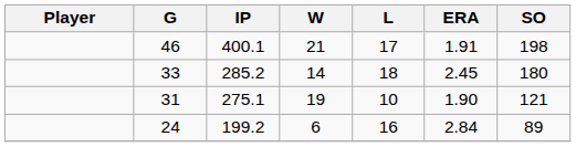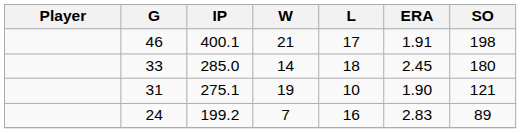33 | IP: 285.2 -> 285.0
24 | W: 6 -> 7
24 | ERA: 2.84 -> 2.83
